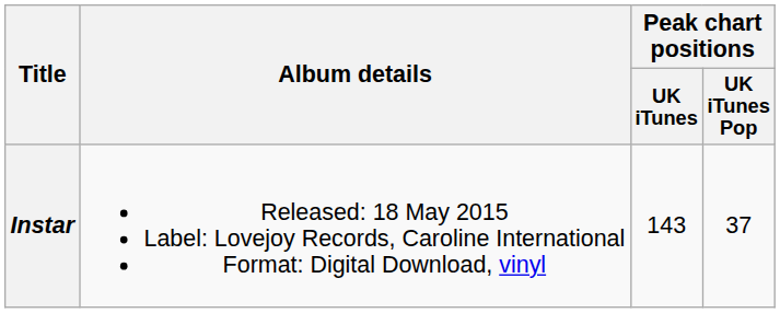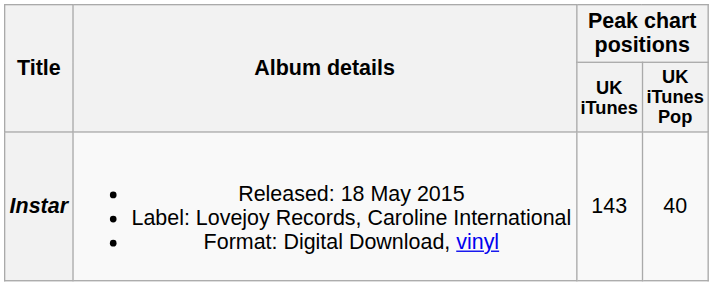Instar | Peak chart positions / UK iTunes Pop: 37 -> 40
